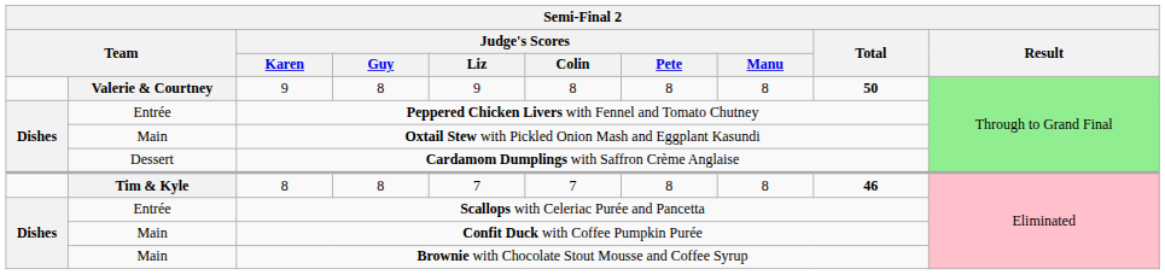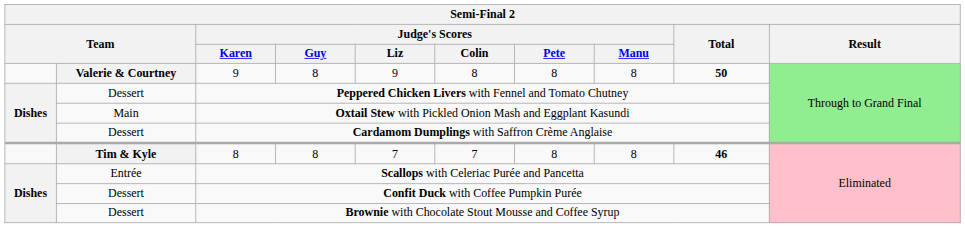Peppered Chicken Livers with Fennel and Tomato Chutney | column 2: Entrée -> Dessert
Confit Duck with Coffee Pumpkin Purée | column 2: Main -> Dessert
Brownie with Chocolate Stout Mousse and Coffee Syrup | column 2: Main -> Dessert
